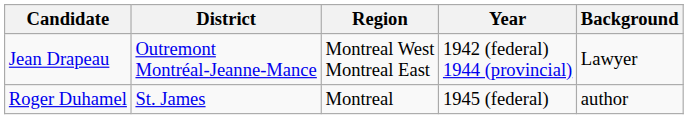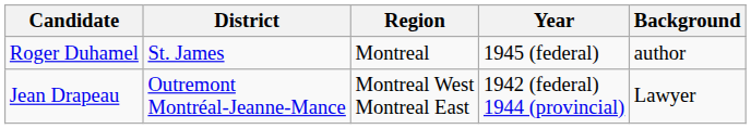rows swapped: Jean Drapeau <-> Roger Duhamel
